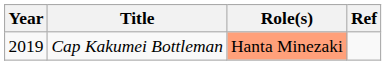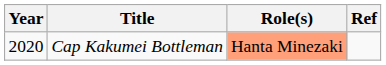Cap Kakumei Bottleman | Year: 2019 -> 2020
